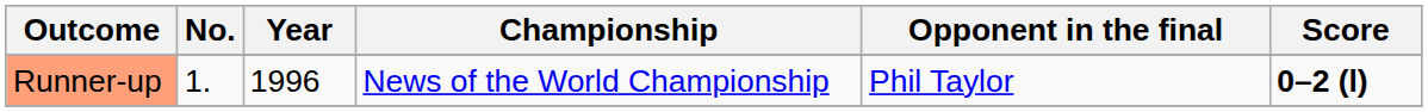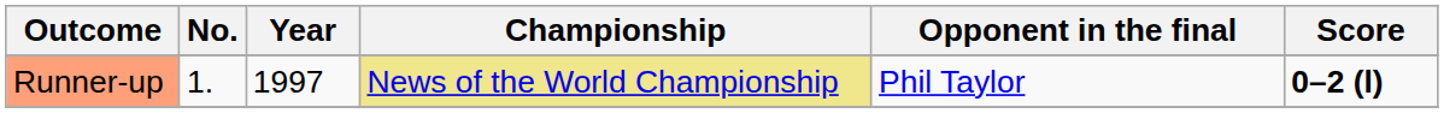Runner-up | Year: 1996 -> 1997
Runner-up | Championship: no background -> khaki background
